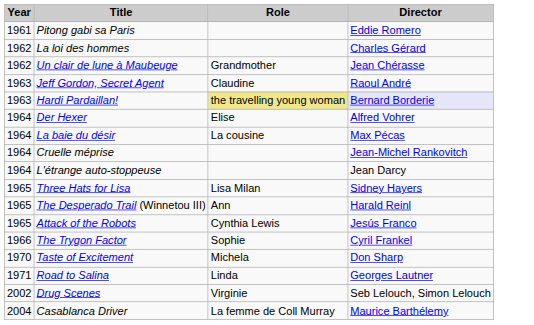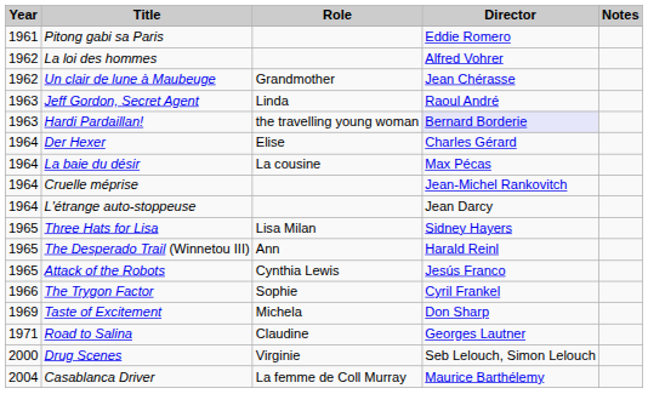+ column: Notes
La loi des hommes | Director: Charles Gérard -> Alfred Vohrer
Jeff Gordon, Secret Agent | Role: Claudine -> Linda
Hardi Pardaillan! | Role: khaki background -> no background
Der Hexer | Director: Alfred Vohrer -> Charles Gérard
Taste of Excitement | Year: 1970 -> 1969
Road to Salina | Role: Linda -> Claudine
Drug Scenes | Year: 2002 -> 2000
